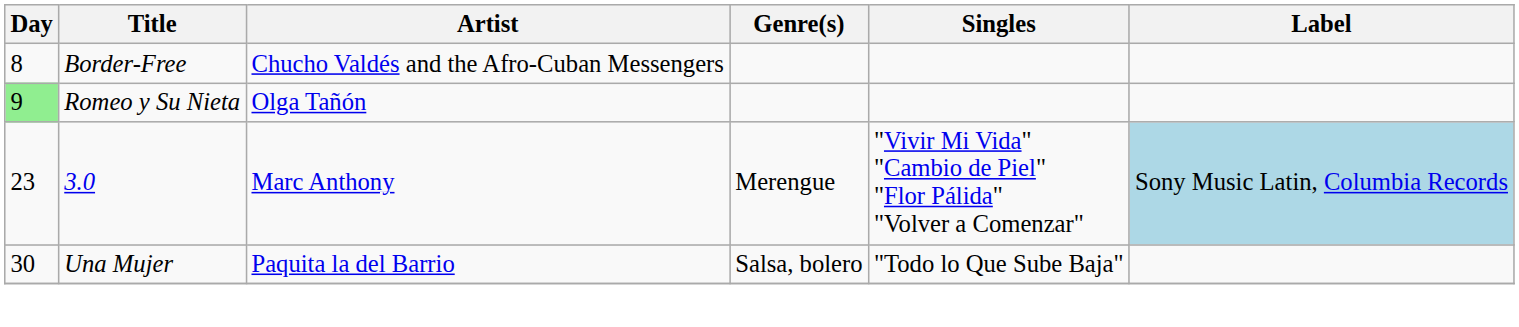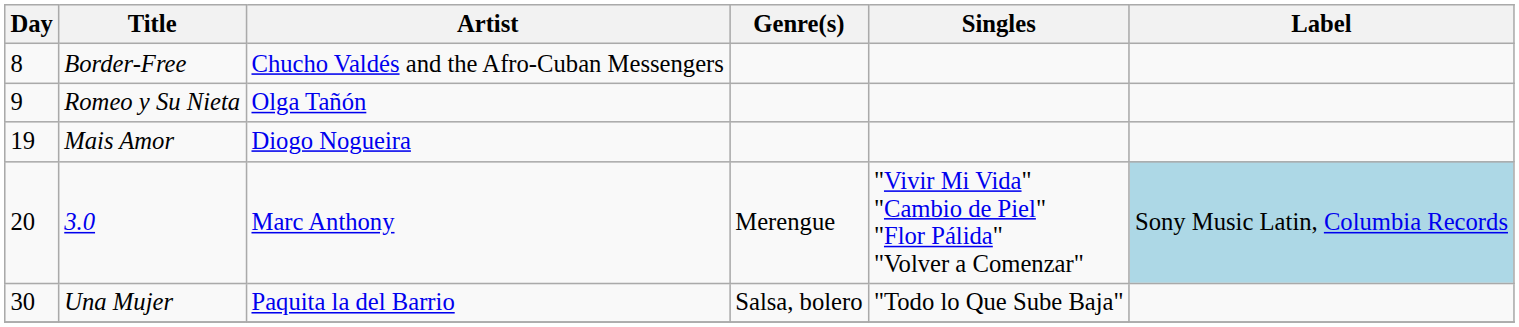Romeo y Su Nieta | Day: lightgreen background -> no background
+ row: 19 | Mais Amor | Diogo Nogueira
3.0 | Day: 23 -> 20
